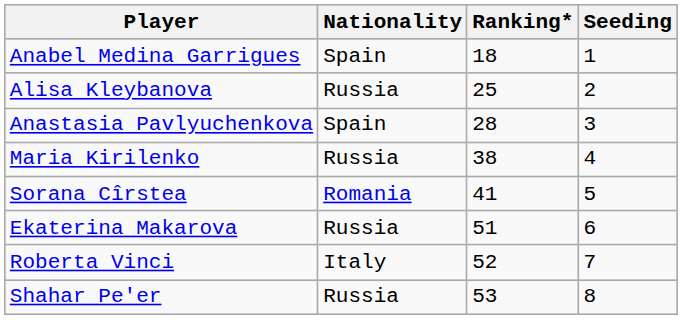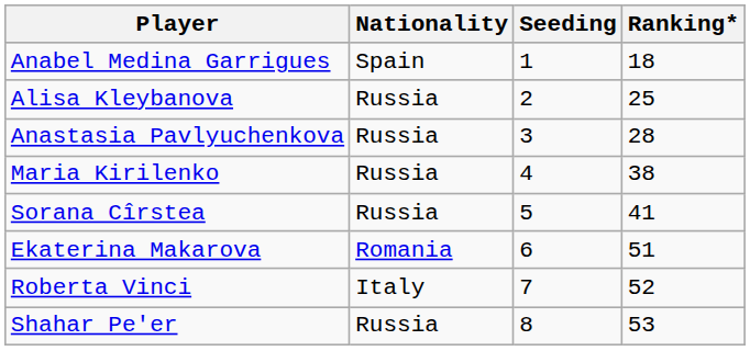columns swapped: Ranking* <-> Seeding
Anastasia Pavlyuchenkova | Nationality: Spain -> Russia
Sorana Cîrstea | Nationality: Romania -> Russia
Ekaterina Makarova | Nationality: Russia -> Romania
